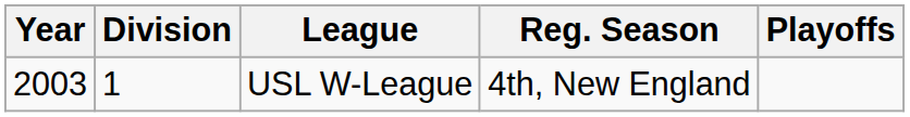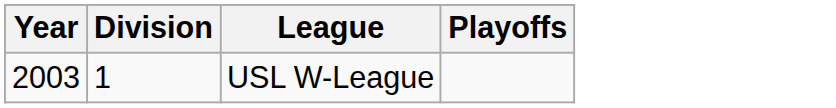- column: Reg. Season | 4th, New England
